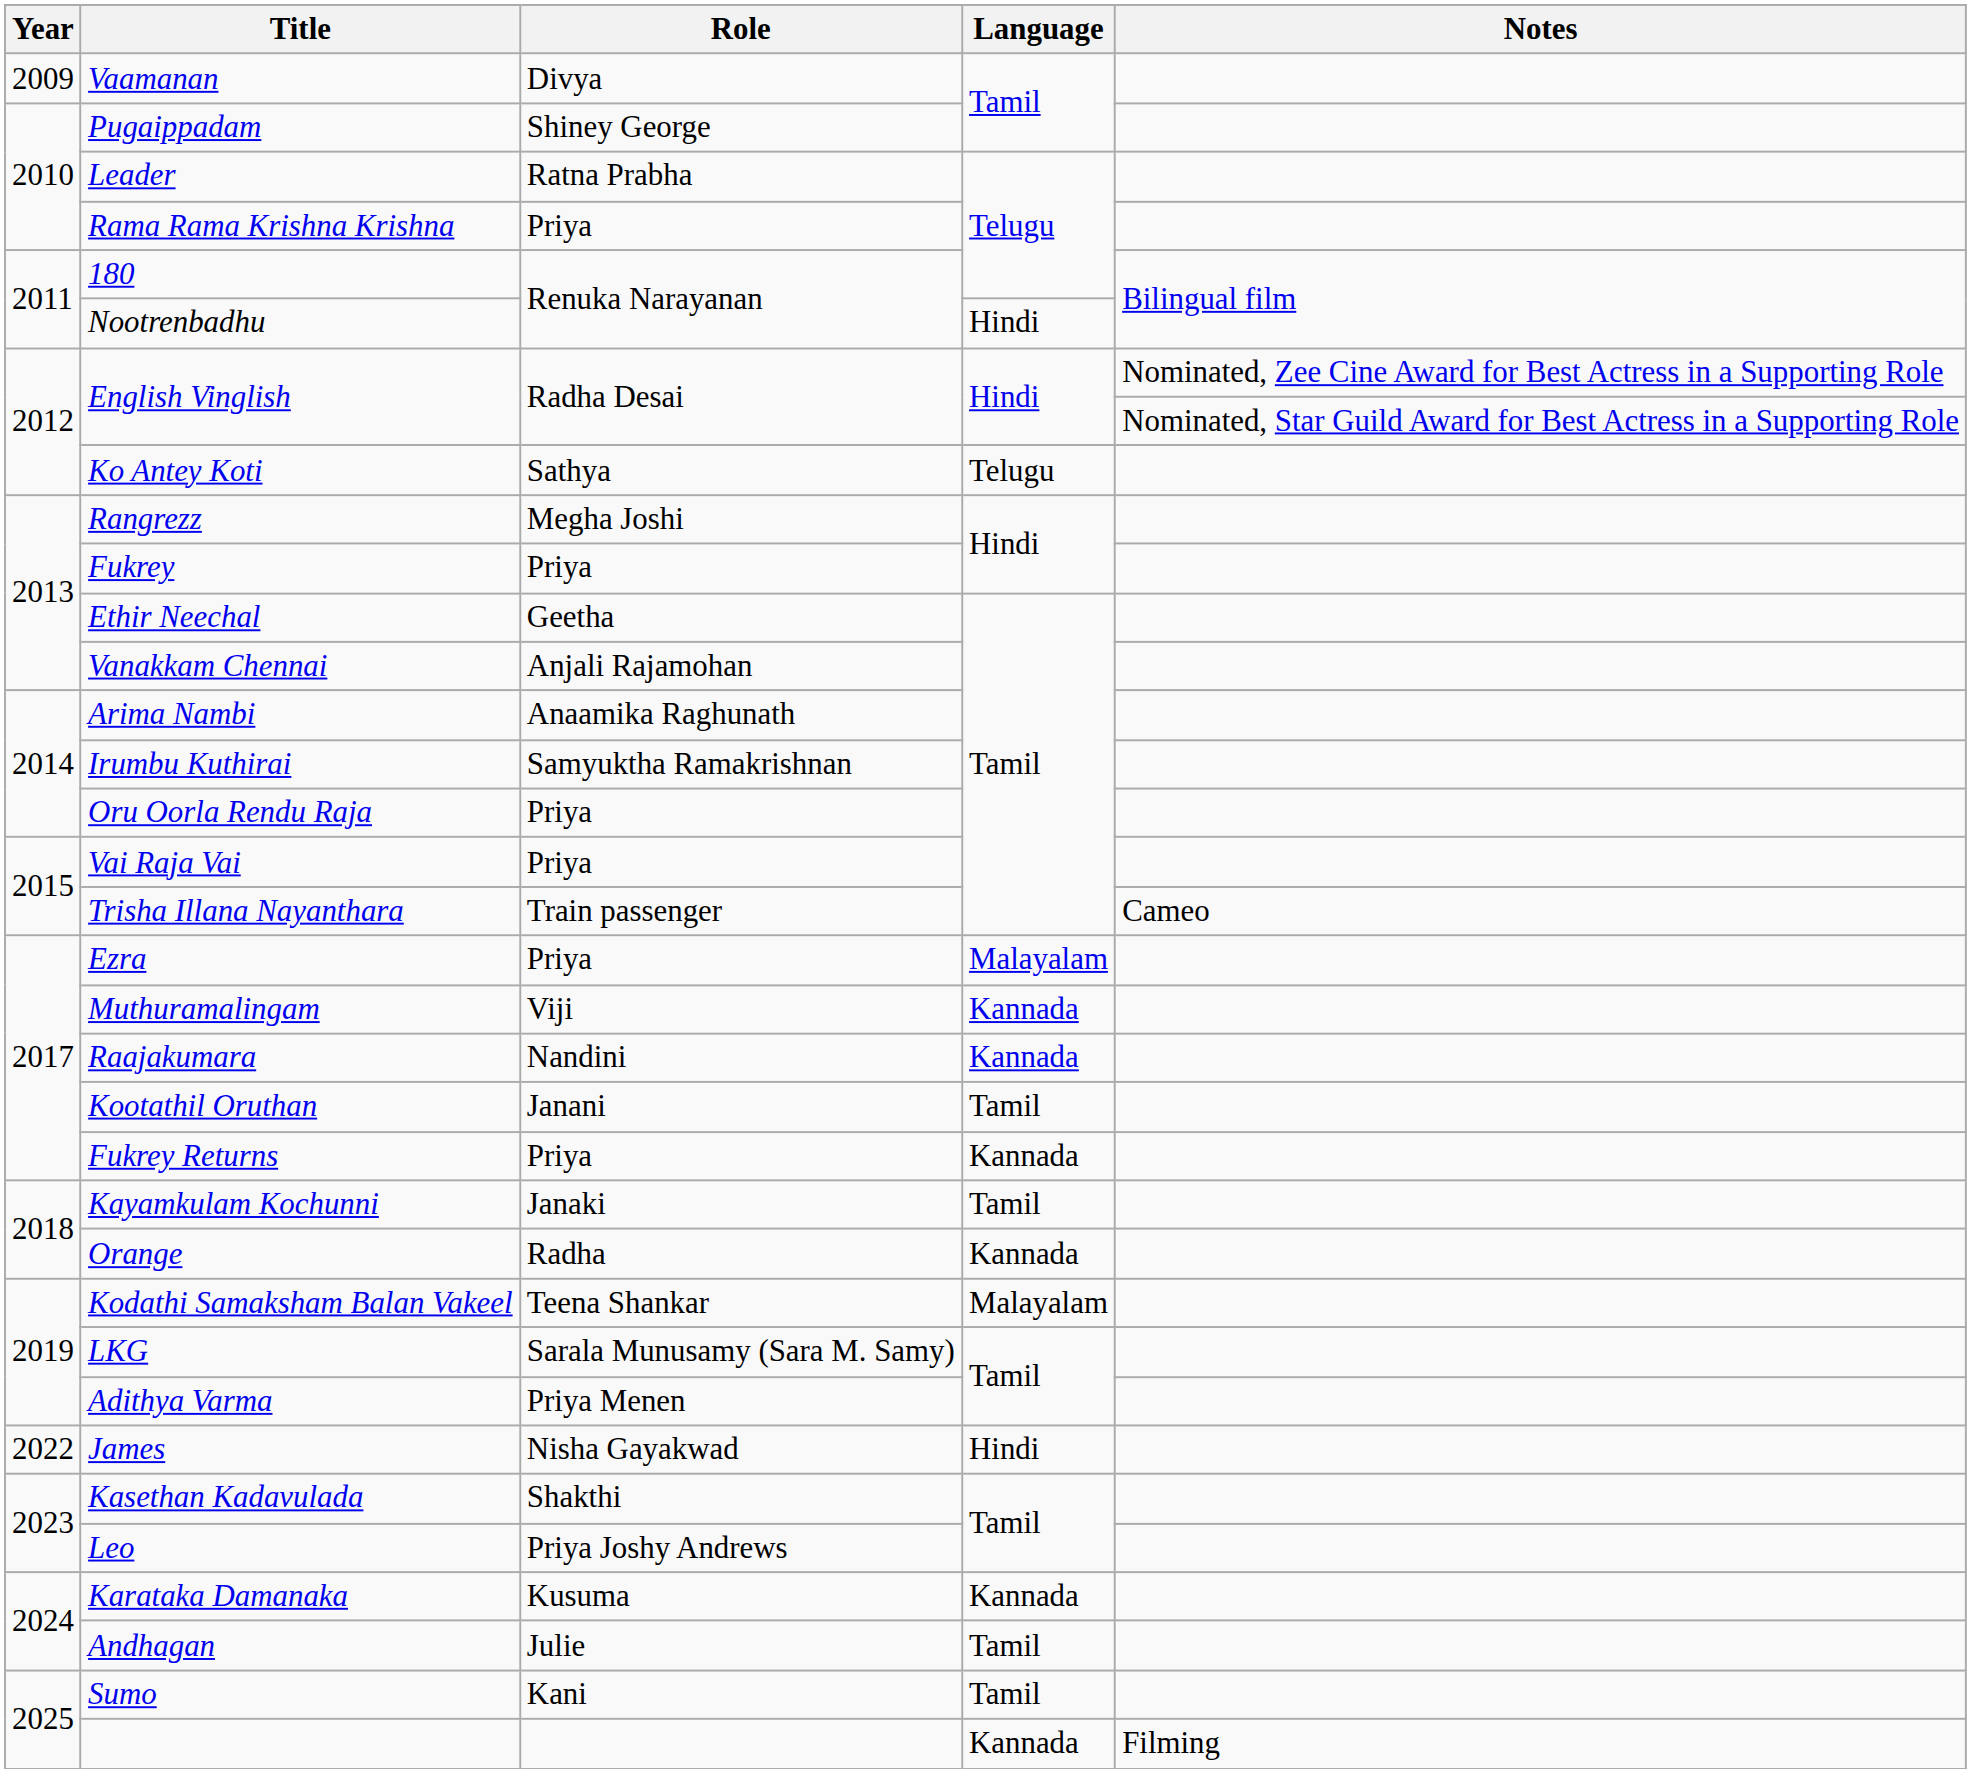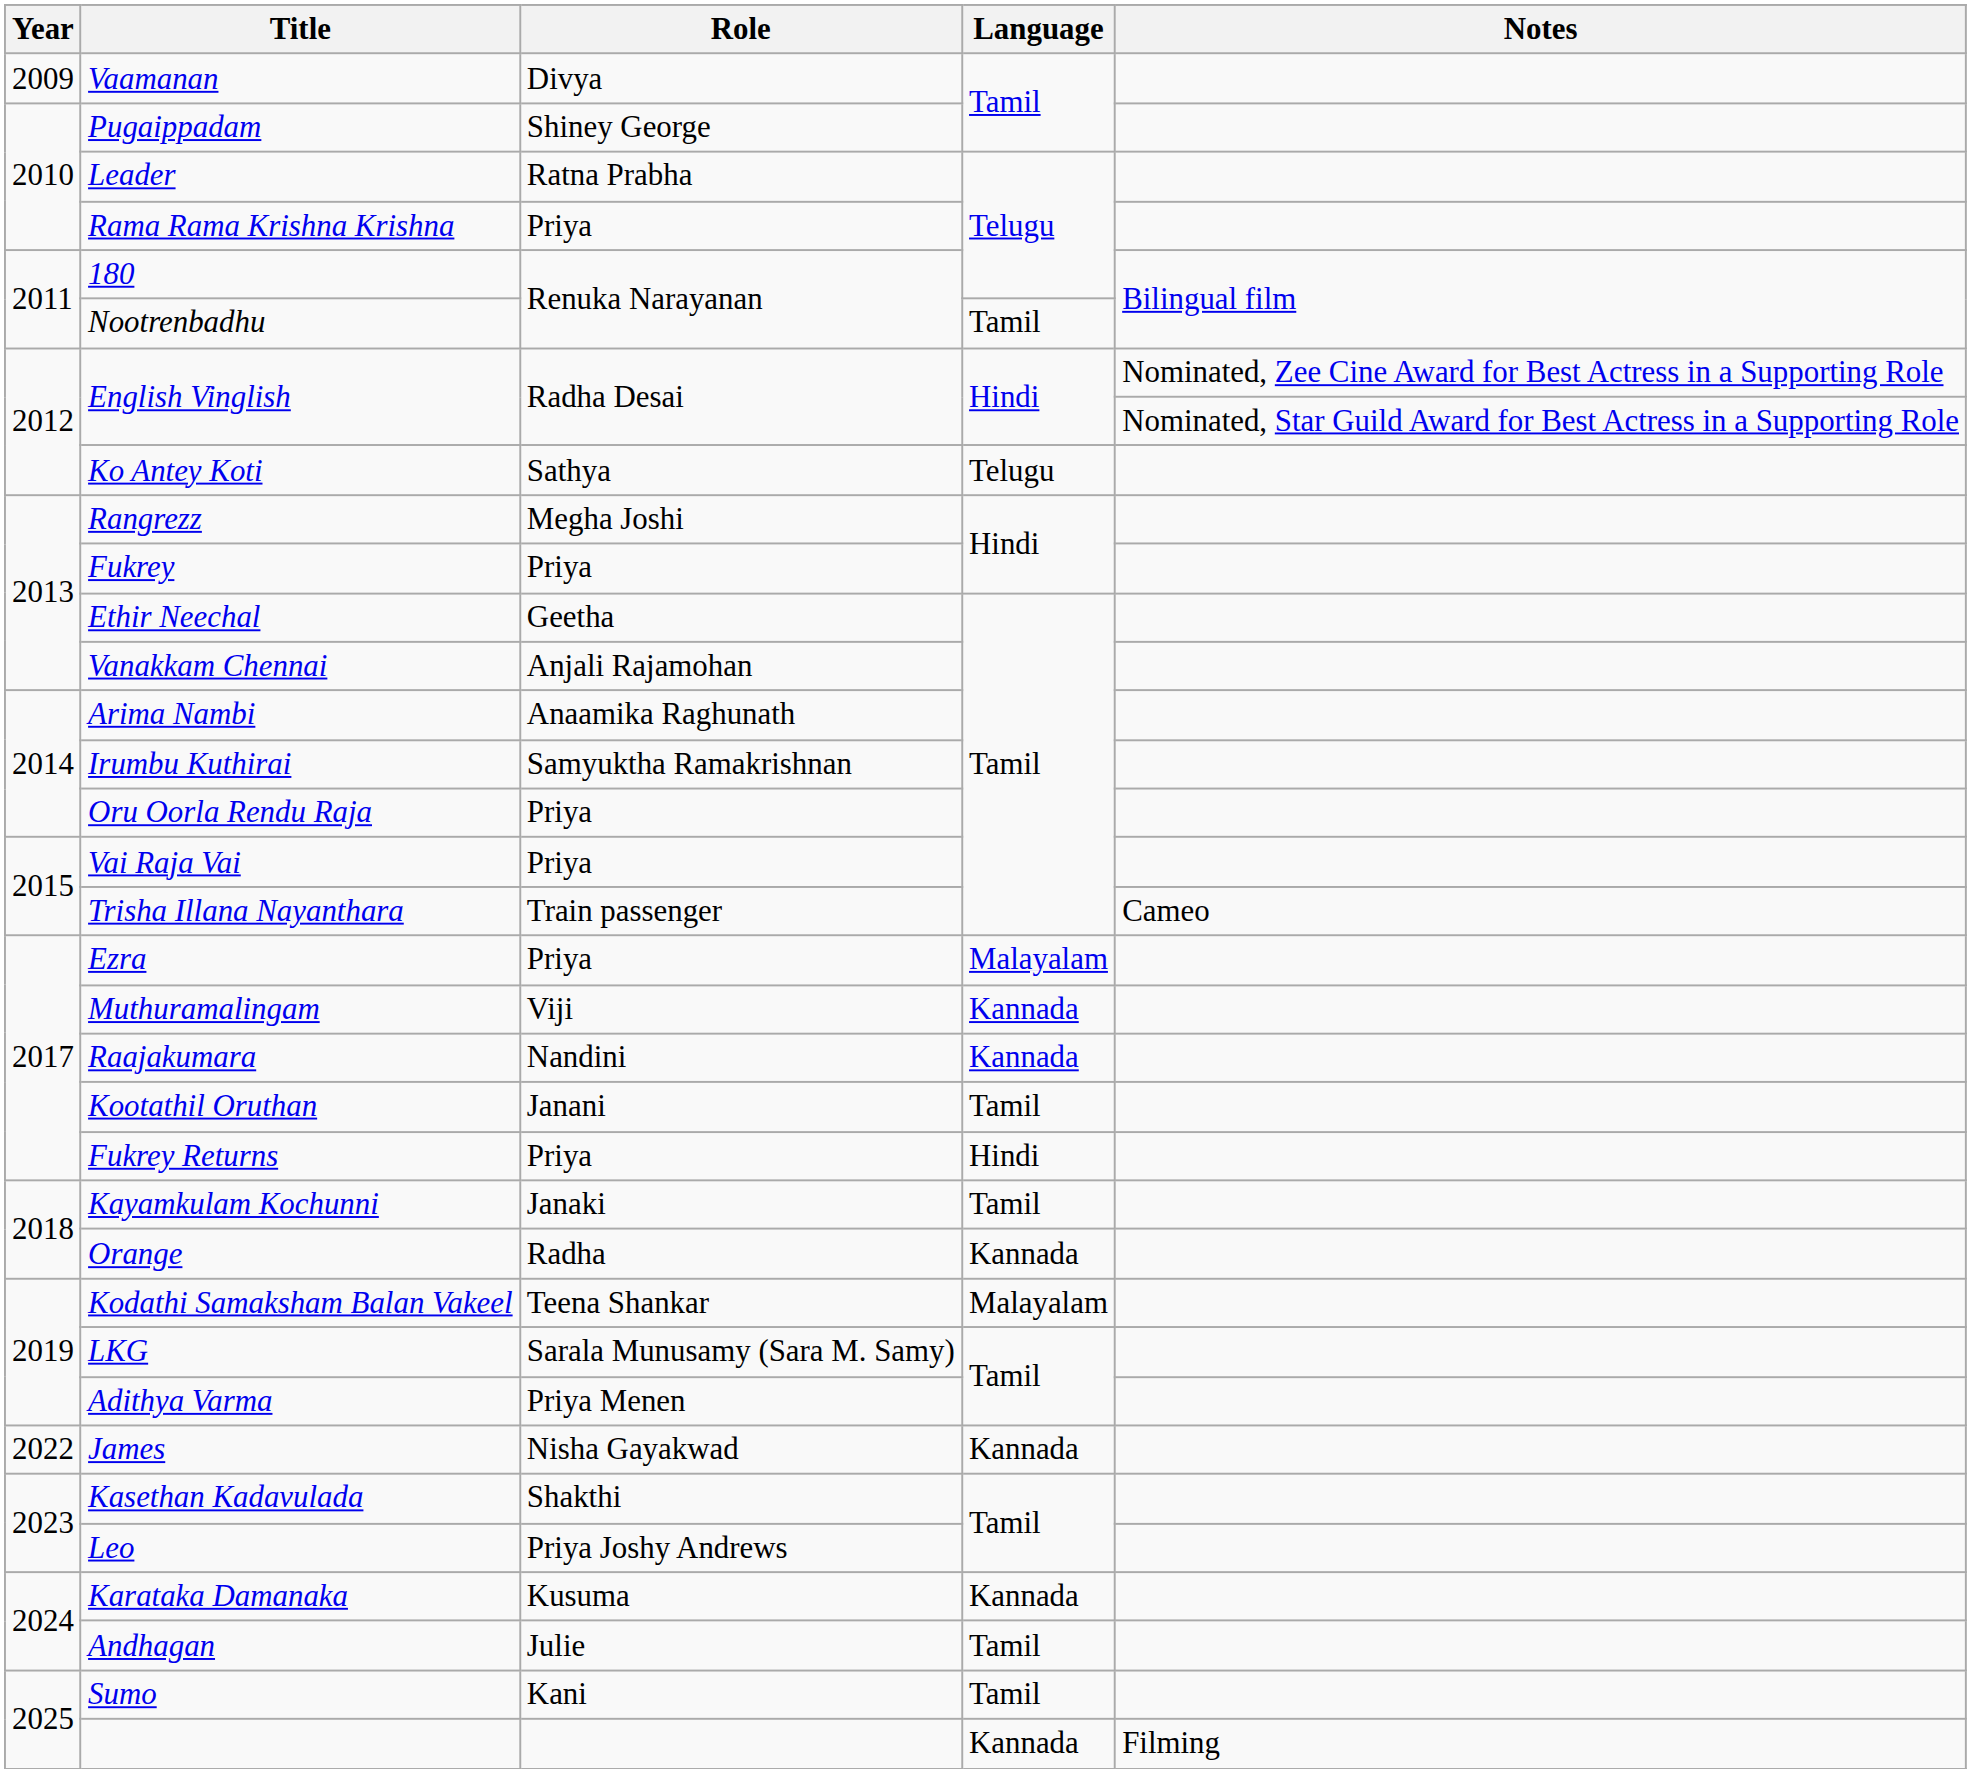Nootrenbadhu | Language: Hindi -> Tamil
Fukrey Returns | Language: Kannada -> Hindi
James | Language: Hindi -> Kannada
